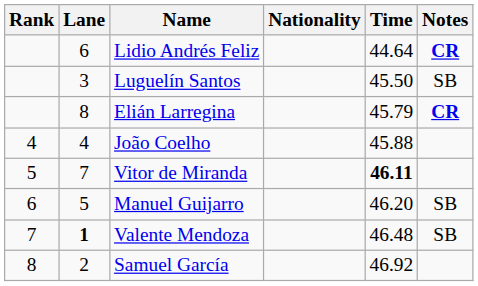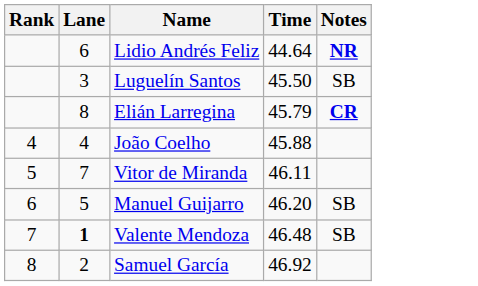- column: Nationality
Lidio Andrés Feliz | Notes: CR -> NR
Vitor de Miranda | Time: bold -> normal
